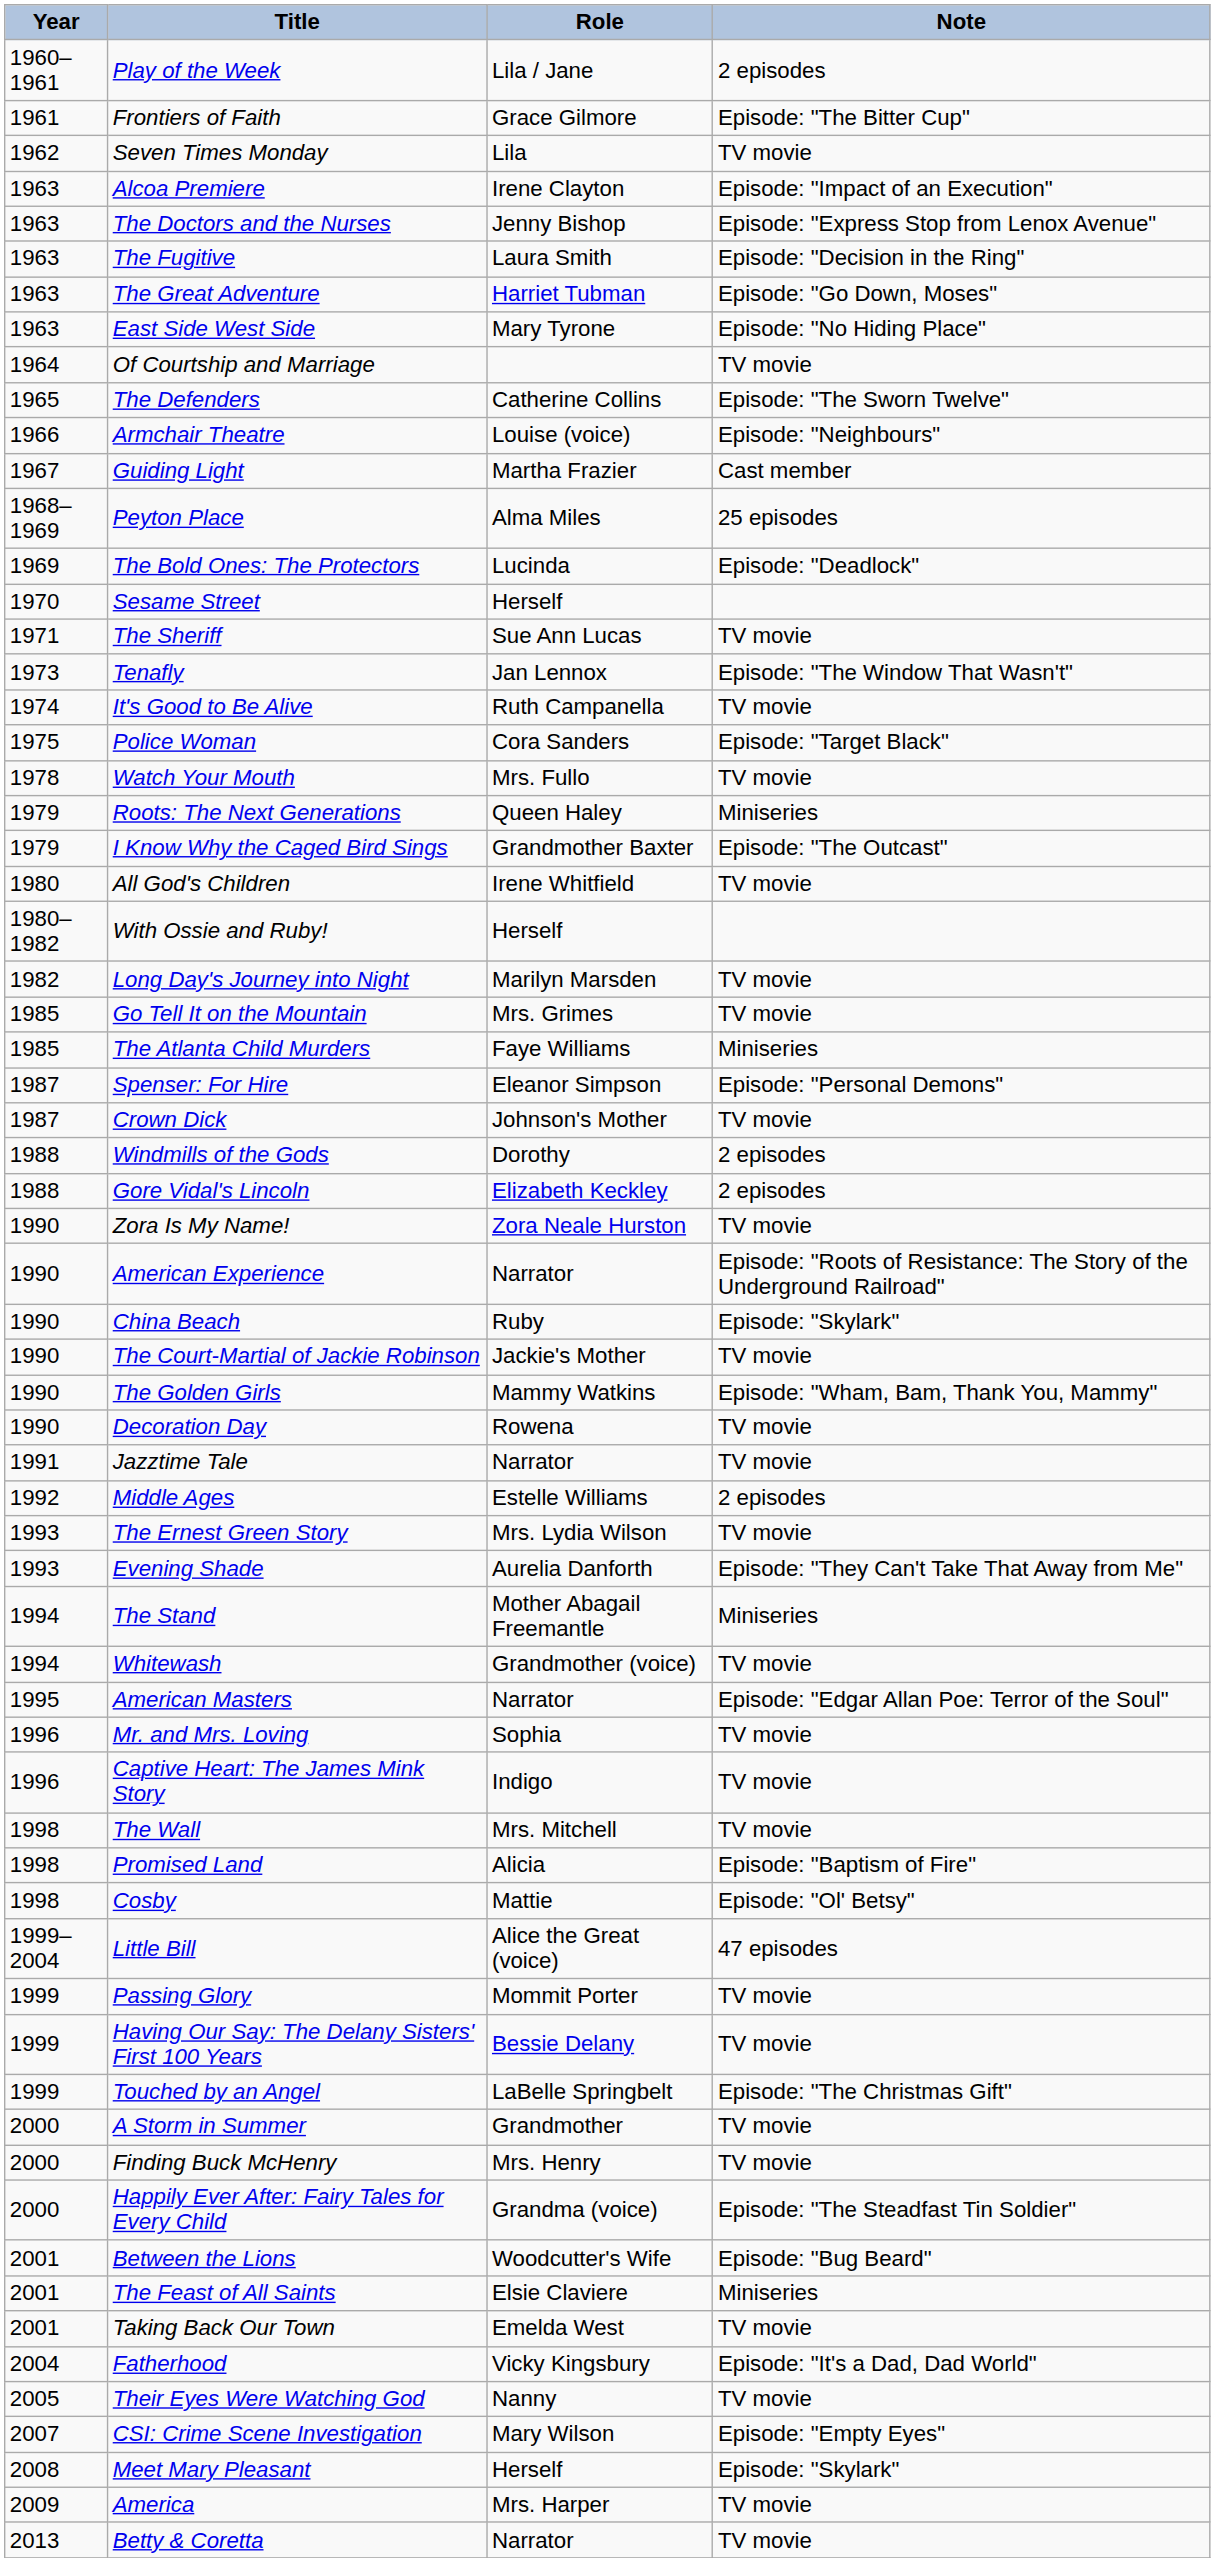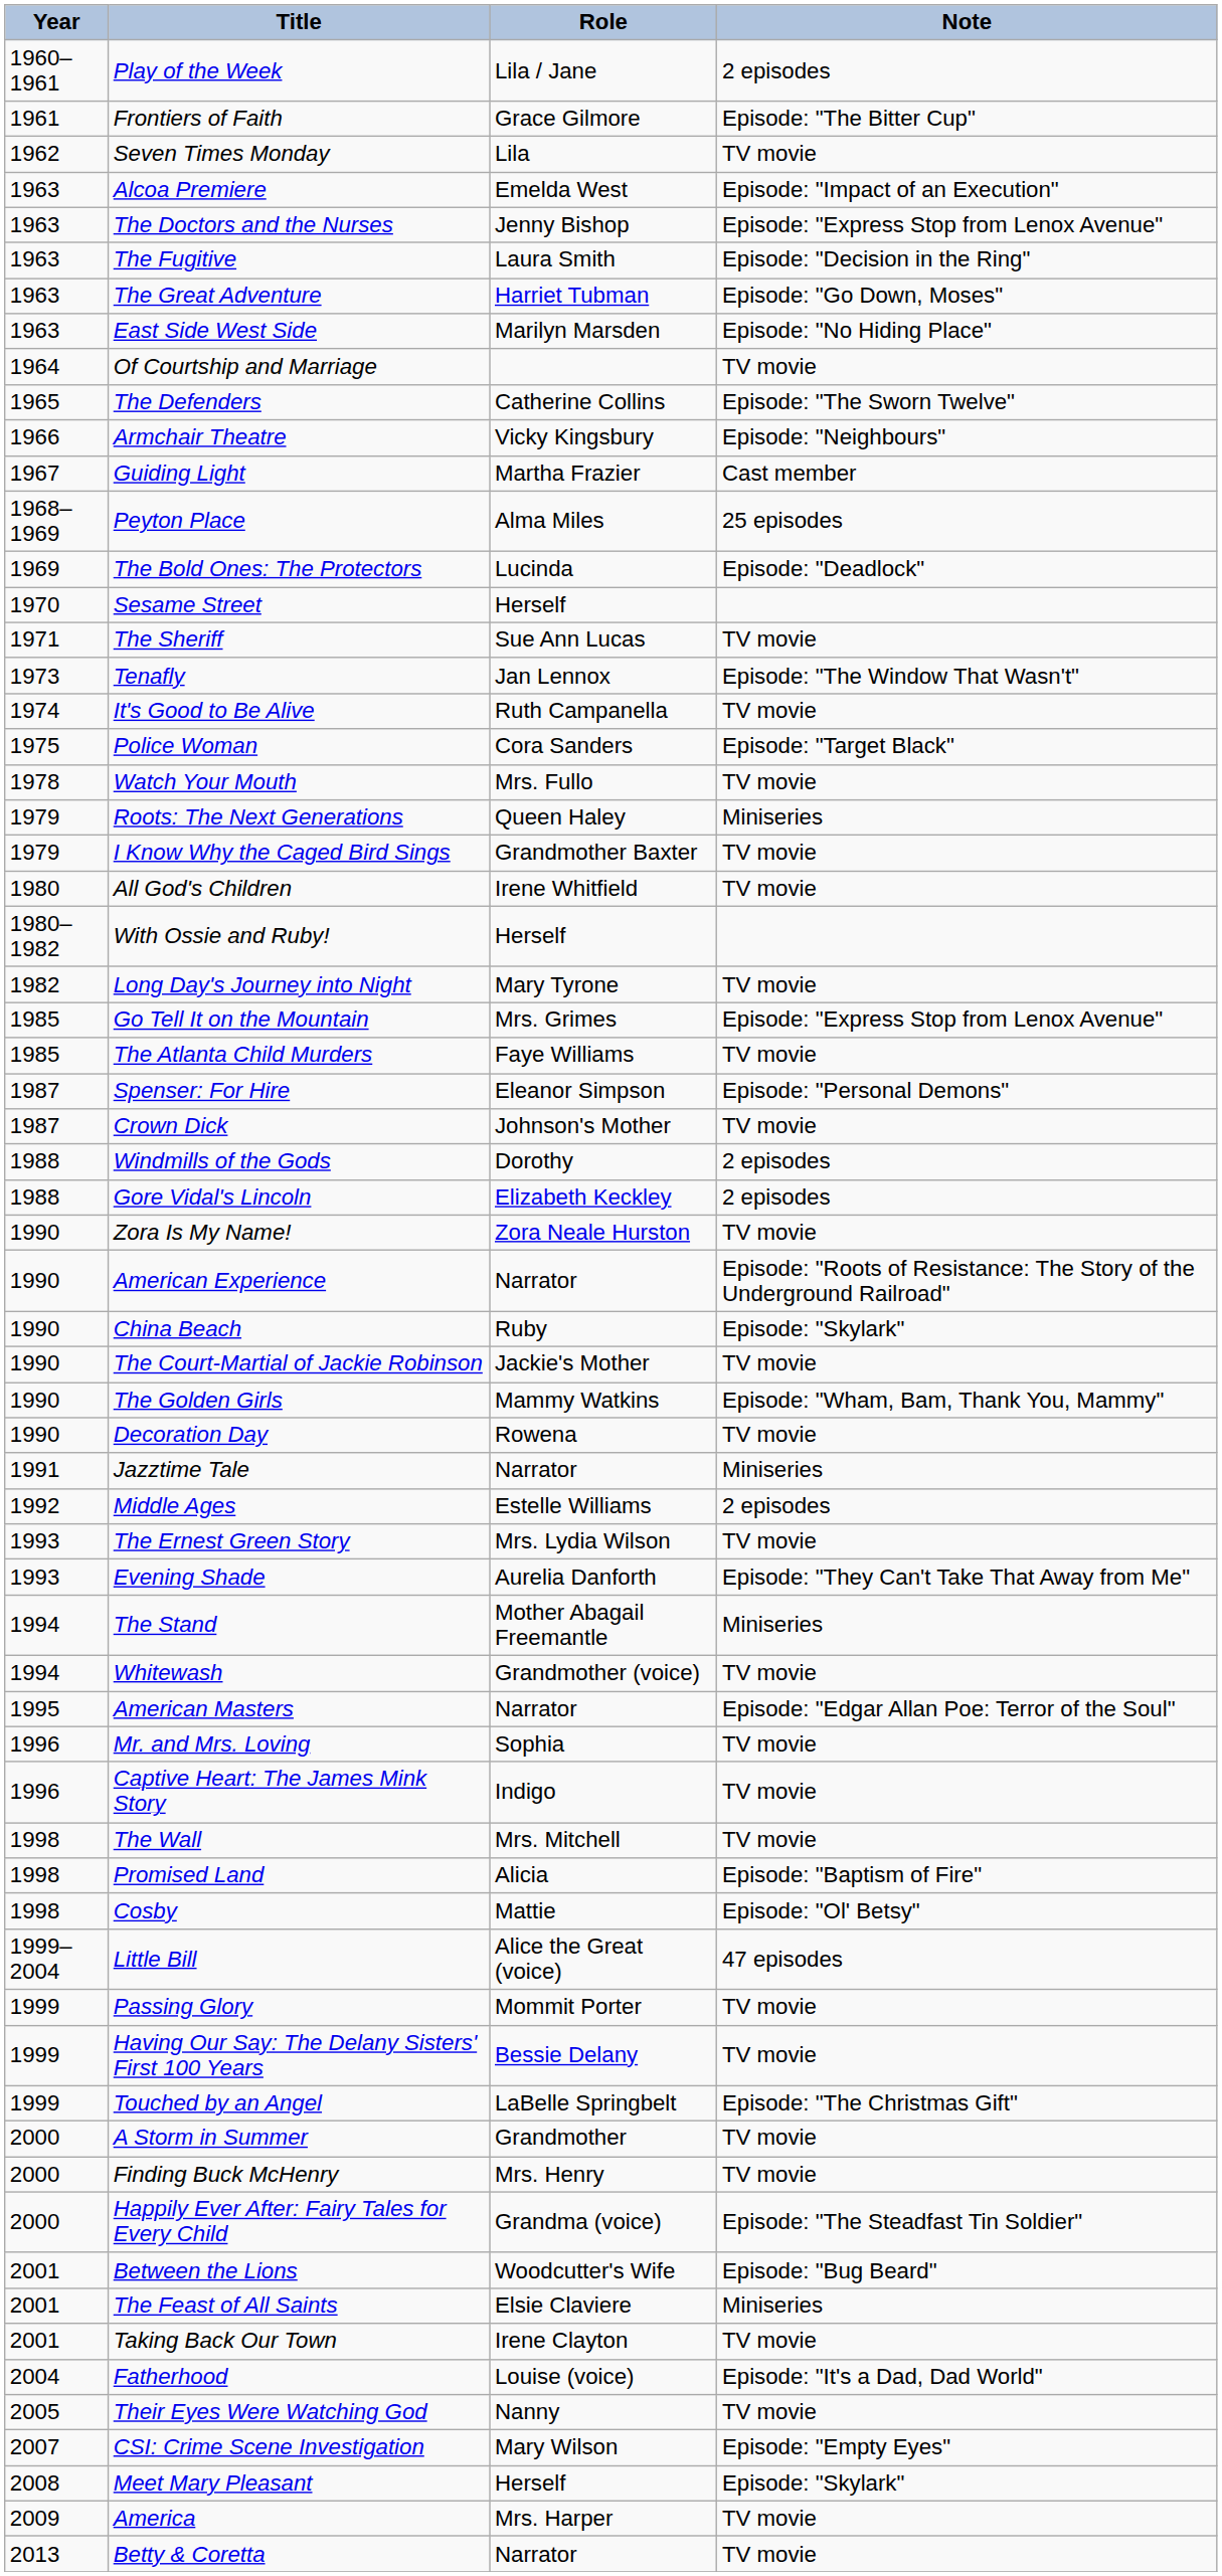Alcoa Premiere | Role: Irene Clayton -> Emelda West
East Side West Side | Role: Mary Tyrone -> Marilyn Marsden
Armchair Theatre | Role: Louise (voice) -> Vicky Kingsbury
I Know Why the Caged Bird Sings | Note: Episode: "The Outcast" -> TV movie
Long Day's Journey into Night | Role: Marilyn Marsden -> Mary Tyrone
Go Tell It on the Mountain | Note: TV movie -> Episode: "Express Stop from Lenox Avenue"
The Atlanta Child Murders | Note: Miniseries -> TV movie
Jazztime Tale | Note: TV movie -> Miniseries
Taking Back Our Town | Role: Emelda West -> Irene Clayton
Fatherhood | Role: Vicky Kingsbury -> Louise (voice)
